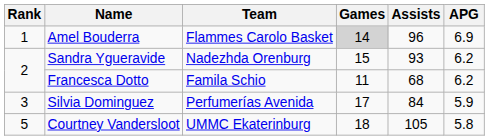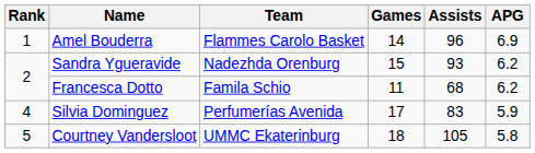Amel Bouderra | Games: lightgrey background -> no background
Silvia Dominguez | Rank: 3 -> 4
Silvia Dominguez | Assists: 84 -> 83
